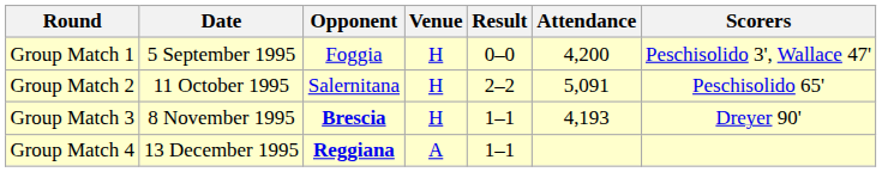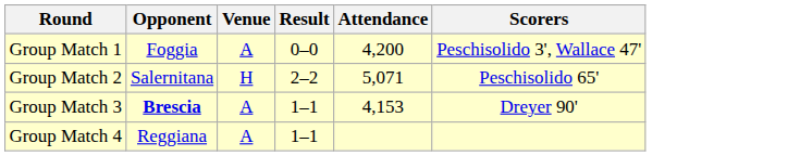- column: Date | 5 September 1995 | 11 October 1995 | 8 November 1995 | 13 December 1995
Group Match 1 | Venue: H -> A
Group Match 2 | Attendance: 5,091 -> 5,071
Group Match 3 | Venue: H -> A
Group Match 3 | Attendance: 4,193 -> 4,153
Group Match 4 | Opponent: bold -> normal
